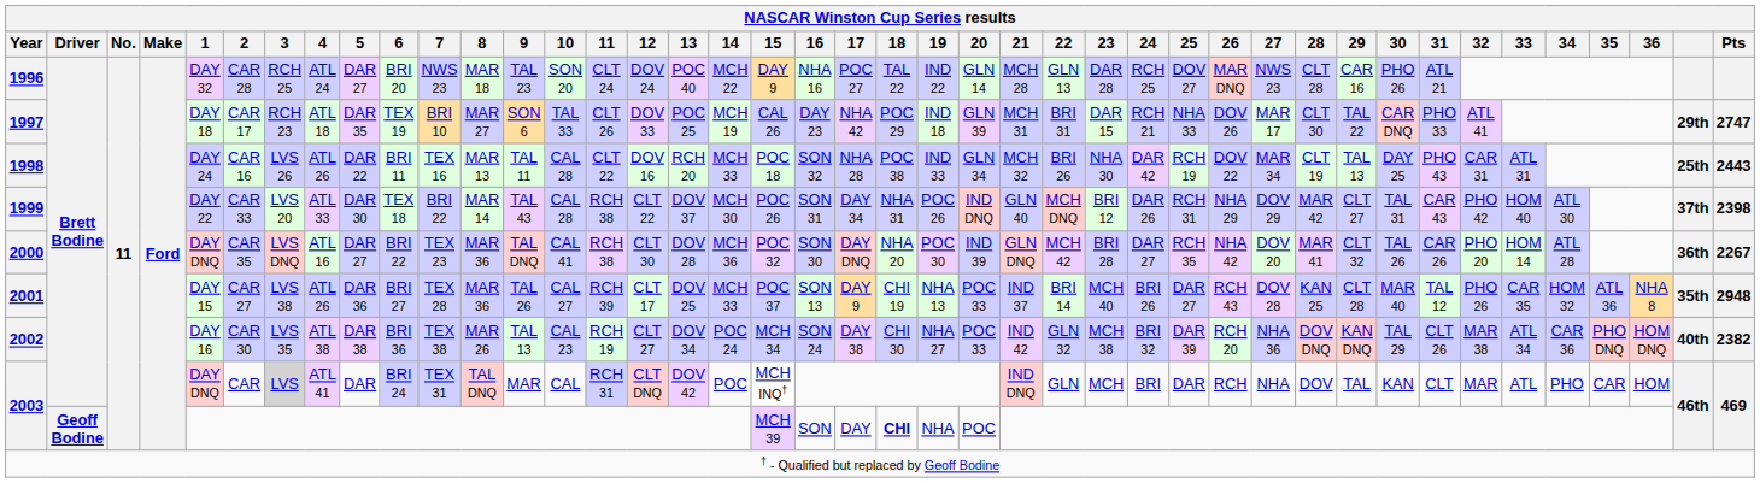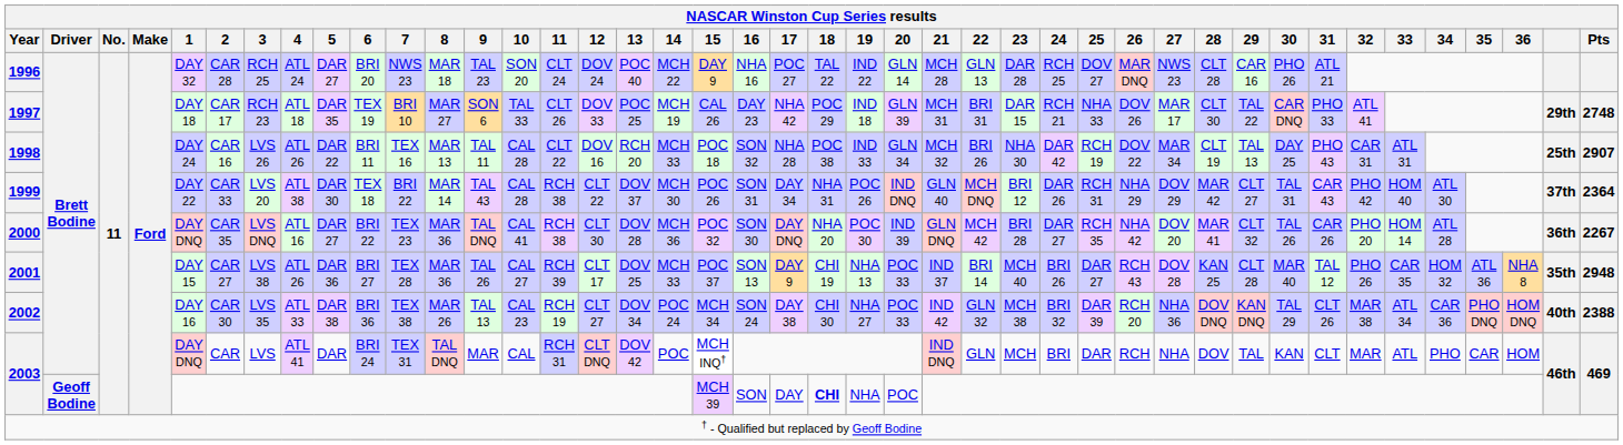1997 | Pts: 2747 -> 2748
1998 | Pts: 2443 -> 2907
1999 | 4: ATL 33 -> ATL 38
1999 | Pts: 2398 -> 2364
2002 | 4: ATL 38 -> ATL 33
2002 | Pts: 2382 -> 2388
2003 / Brett Bodine | 3: lightgrey background -> no background
